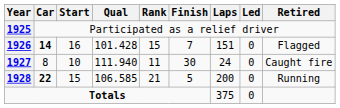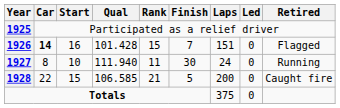1927 | Retired: Caught fire -> Running
1928 | Car: bold -> normal
1928 | Retired: Running -> Caught fire
